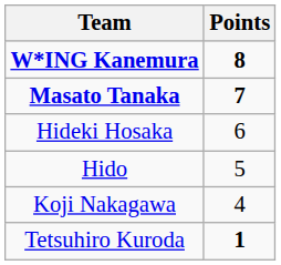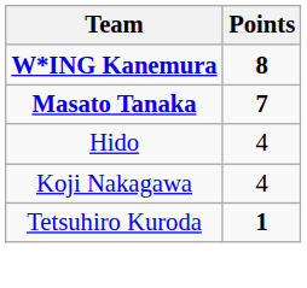- row: Hideki Hosaka | 6
Hido | Points: 5 -> 4
